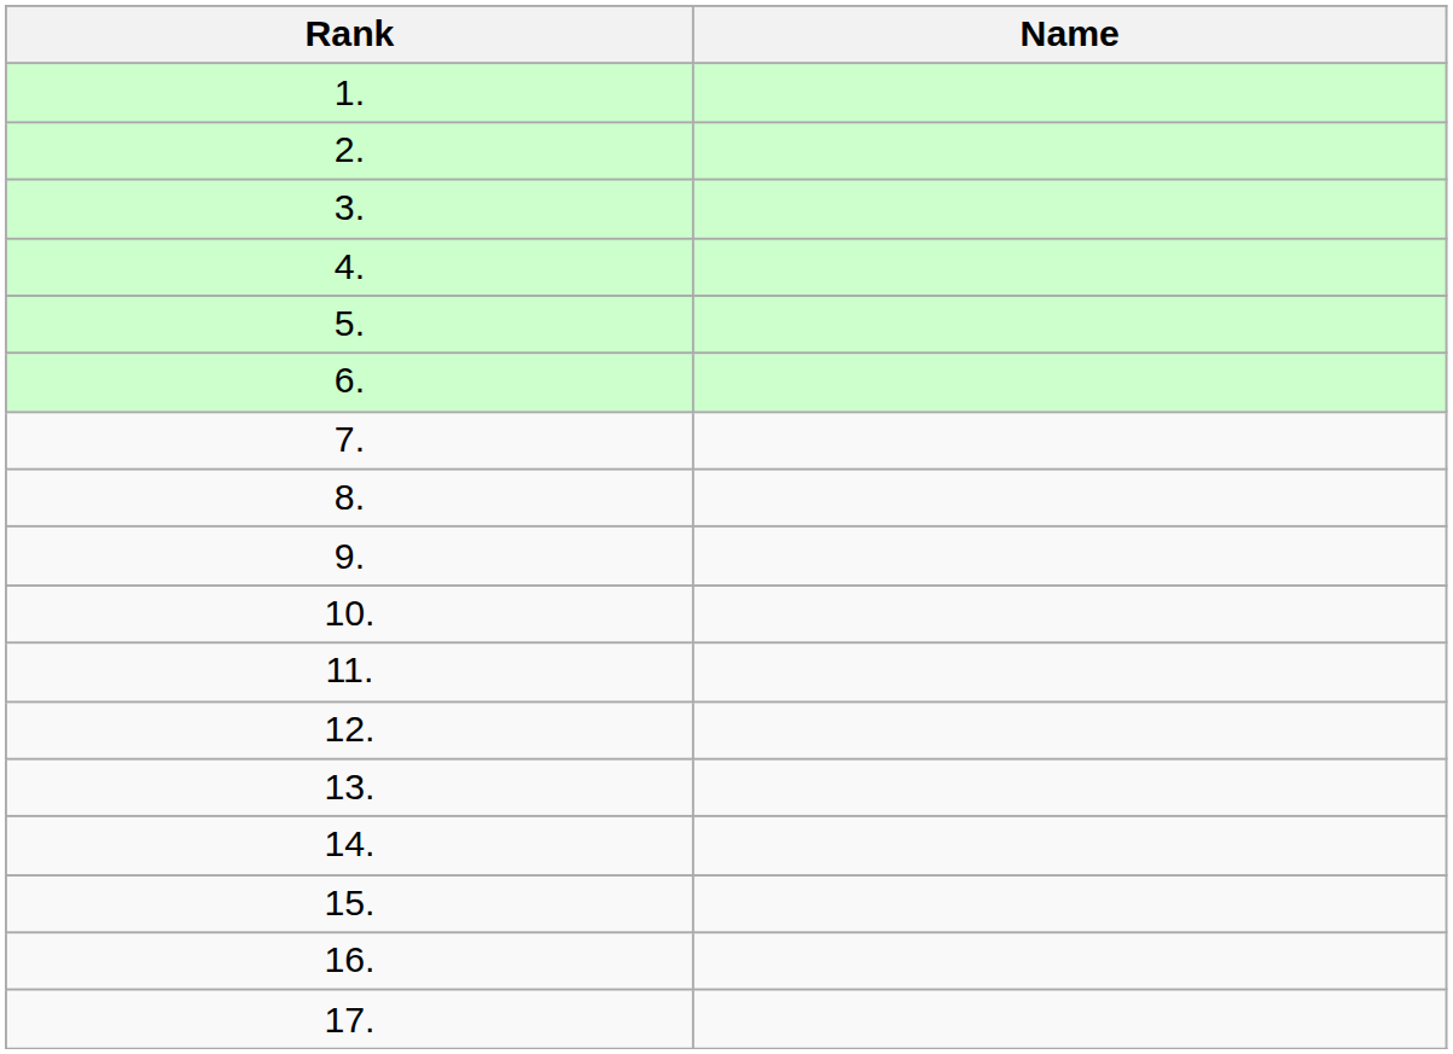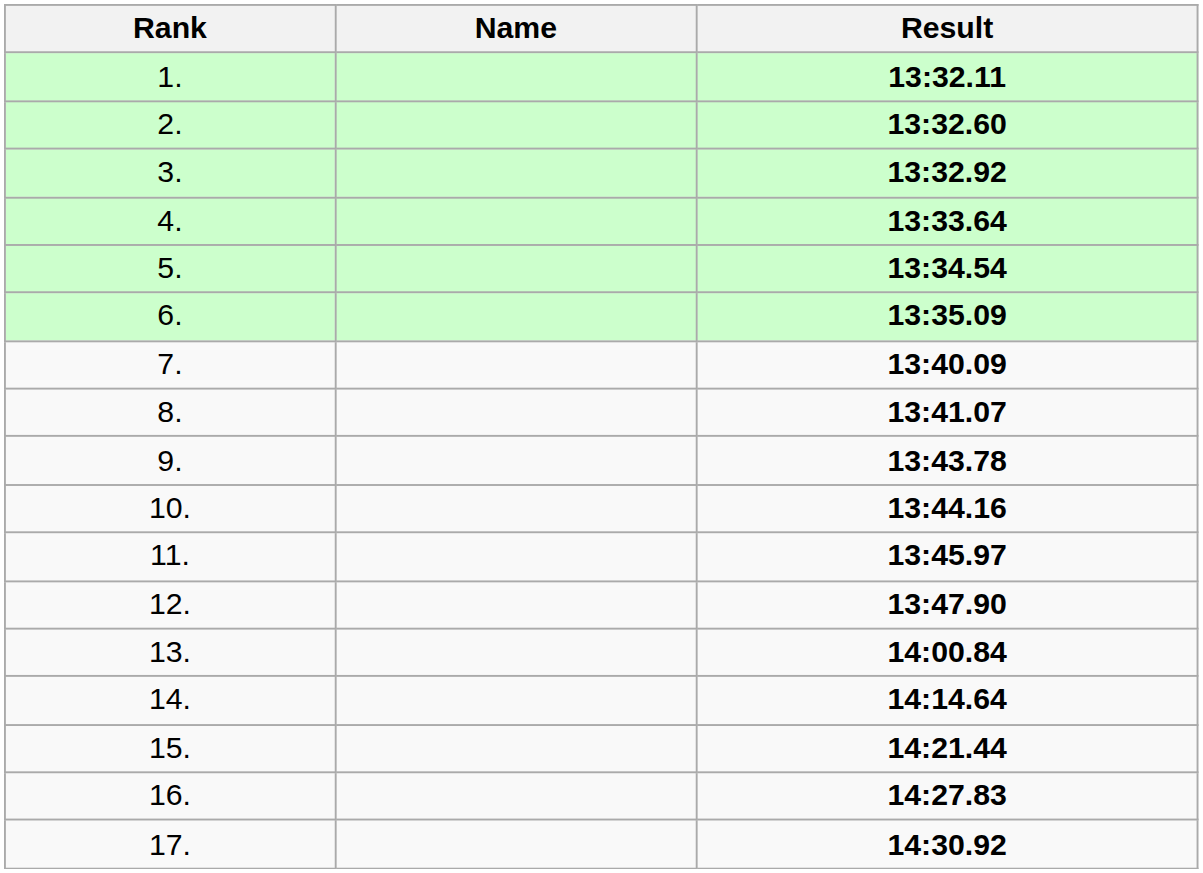+ column: Result | 13:32.11 | 13:32.60 | 13:32.92 | 13:33.64 | 13:34.54 | 13:35.09 | 13:40.09 | 13:41.07 | 13:43.78 | 13:44.16 | 13:45.97 | 13:47.90 | 14:00.84 | 14:14.64 | 14:21.44 | 14:27.83 | 14:30.92
